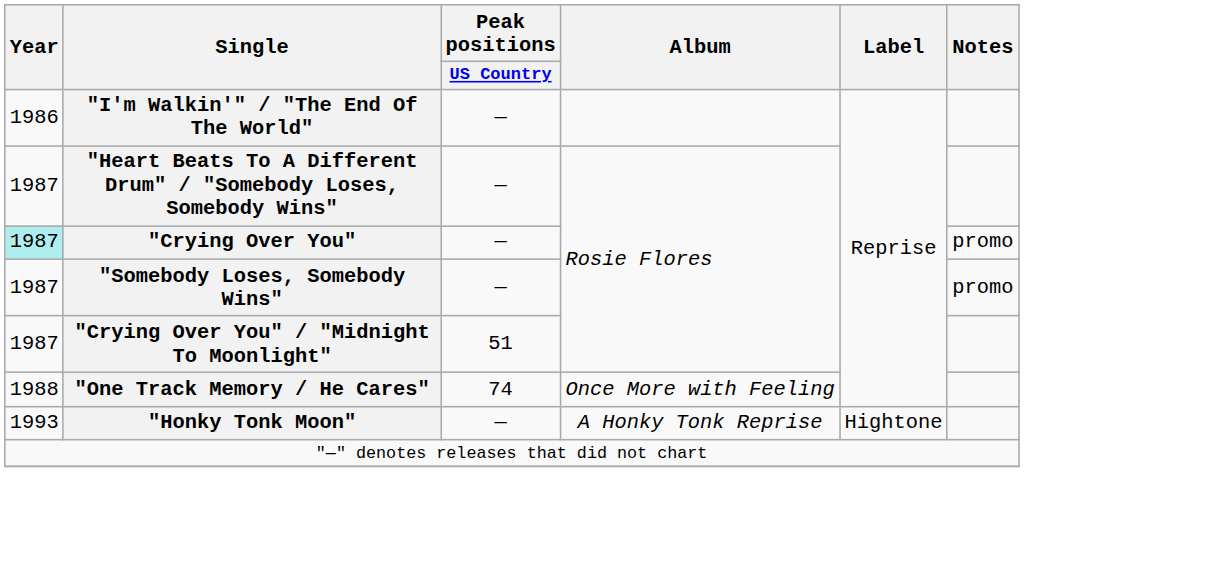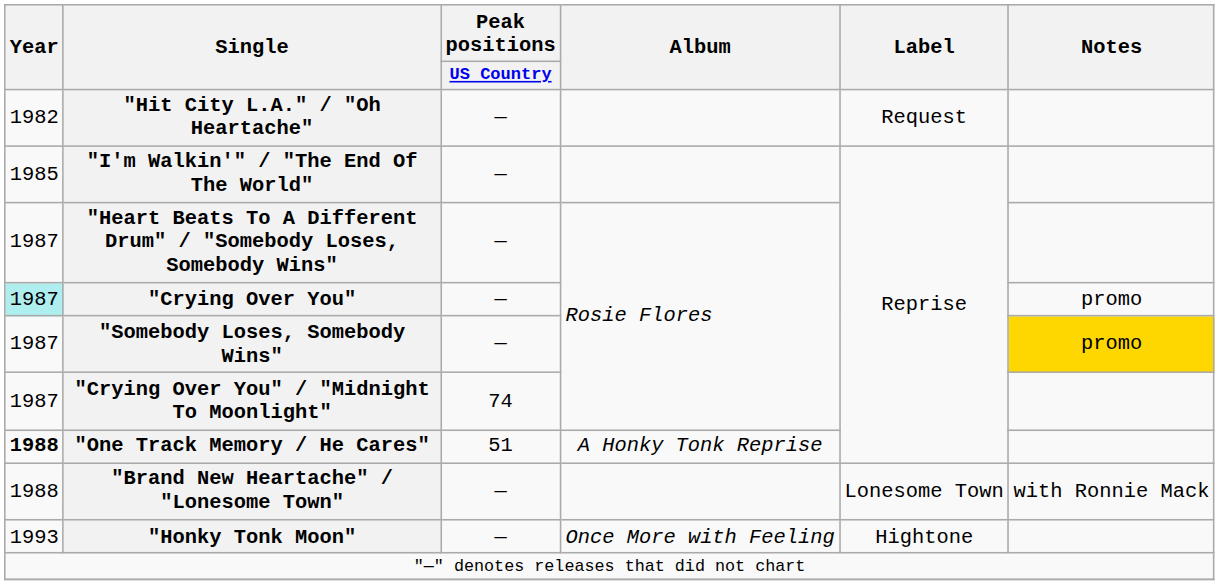+ row: 1982 | "Hit City L.A." / "Oh Heartache" | — | Request
"I'm Walkin'" / "The End Of The World" | Year: 1986 -> 1985
"Somebody Loses, Somebody Wins" | Notes: no background -> gold background
"Crying Over You" / "Midnight To Moonlight" | Peak positions / US Country: 51 -> 74
"One Track Memory / He Cares" | Year: normal -> bold
"One Track Memory / He Cares" | Peak positions / US Country: 74 -> 51
"One Track Memory / He Cares" | Album: Once More with Feeling -> A Honky Tonk Reprise
+ row: 1988 | "Brand New Heartache" / "Lonesome Town" | — | Lonesome Town | with Ronnie Mack
"Honky Tonk Moon" | Album: A Honky Tonk Reprise -> Once More with Feeling
